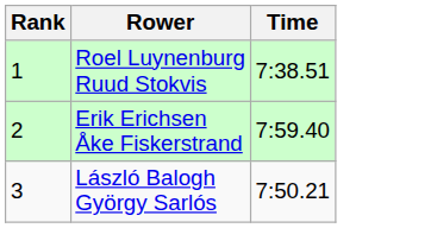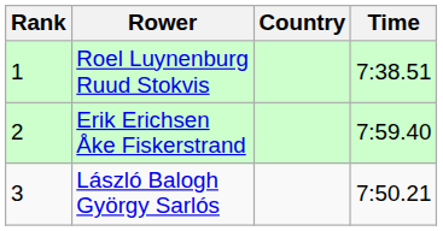+ column: Country
